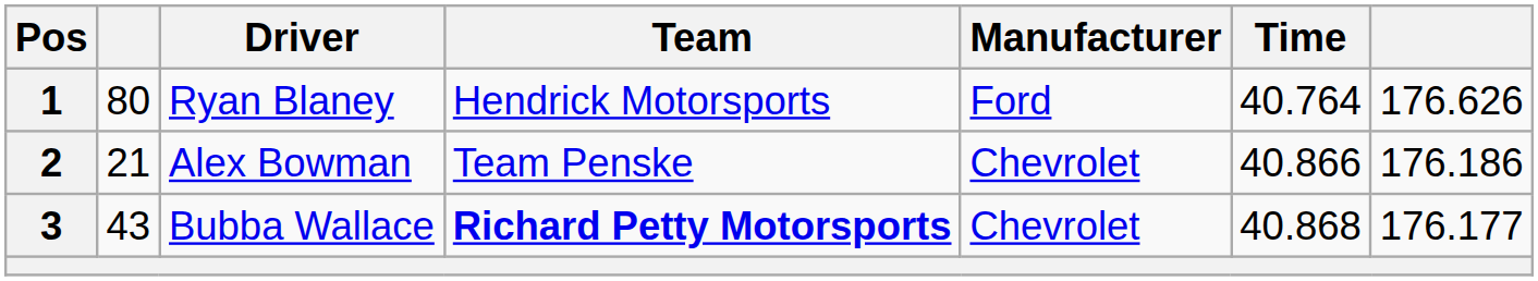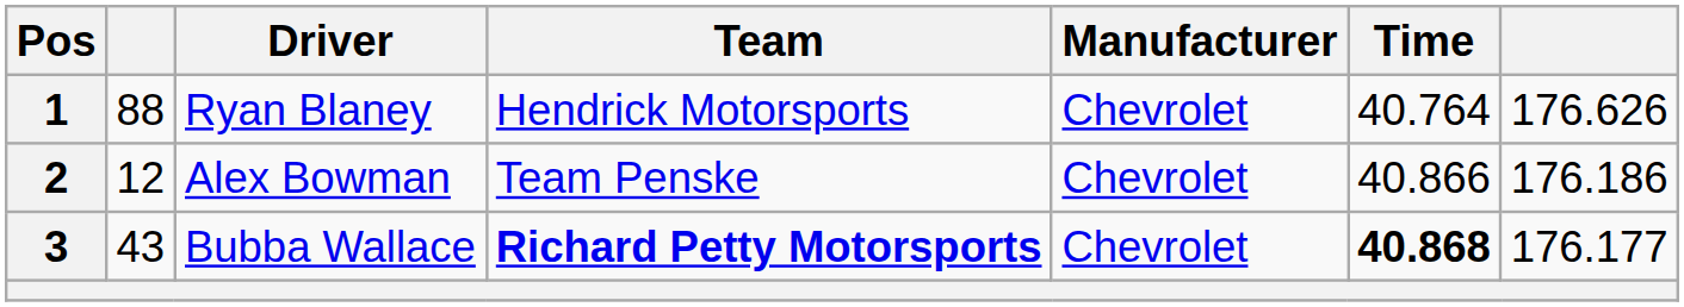1 | column 2: 80 -> 88
1 | Manufacturer: Ford -> Chevrolet
2 | column 2: 21 -> 12
3 | Time: normal -> bold
